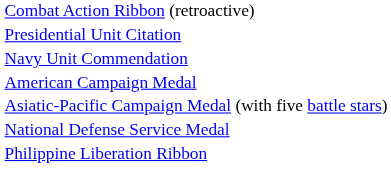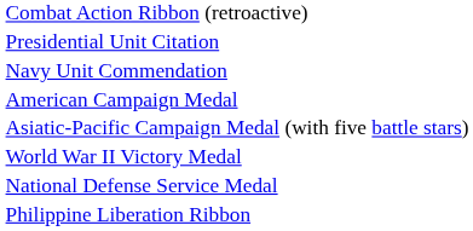+ row: World War II Victory Medal
